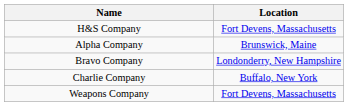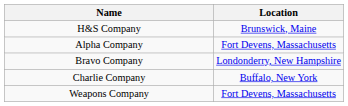H&S Company | Location: Fort Devens, Massachusetts -> Brunswick, Maine
Alpha Company | Location: Brunswick, Maine -> Fort Devens, Massachusetts
